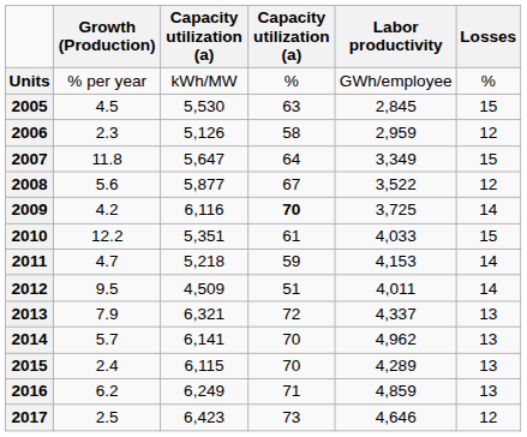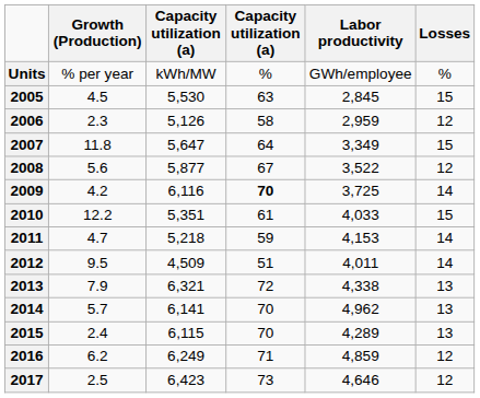2013 | Labor productivity: 4,337 -> 4,338
2016 | Losses: 13 -> 12
